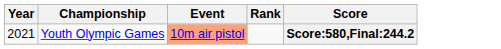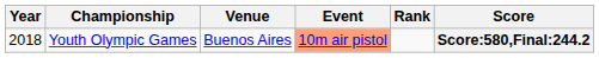+ column: Venue | Buenos Aires
Youth Olympic Games | Year: 2021 -> 2018
